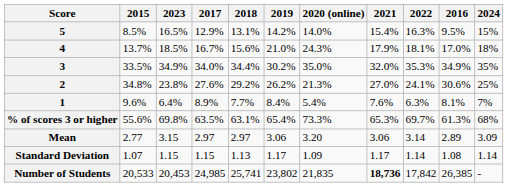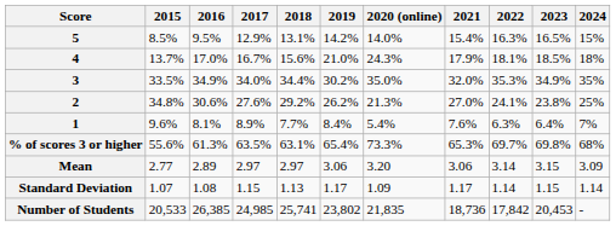columns swapped: 2016 <-> 2023
Number of Students | 2021: bold -> normal
